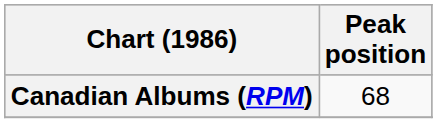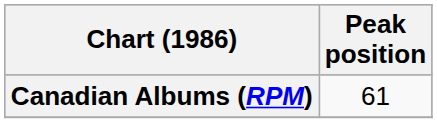Canadian Albums (RPM) | Peak position: 68 -> 61
